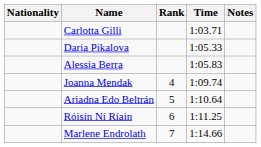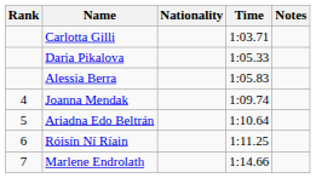columns swapped: Rank <-> Nationality
